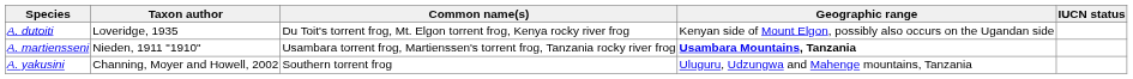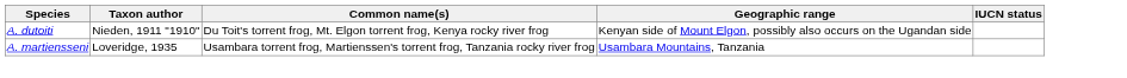A. dutoiti | Taxon author: Loveridge, 1935 -> Nieden, 1911 "1910"
A. martiensseni | Taxon author: Nieden, 1911 "1910" -> Loveridge, 1935
A. martiensseni | Geographic range: bold -> normal
- row: A. yakusini | Channing, Moyer and Howell, 2002 | Southern torrent frog | Uluguru, Udzungwa and Mahenge mountains, Tanzania
